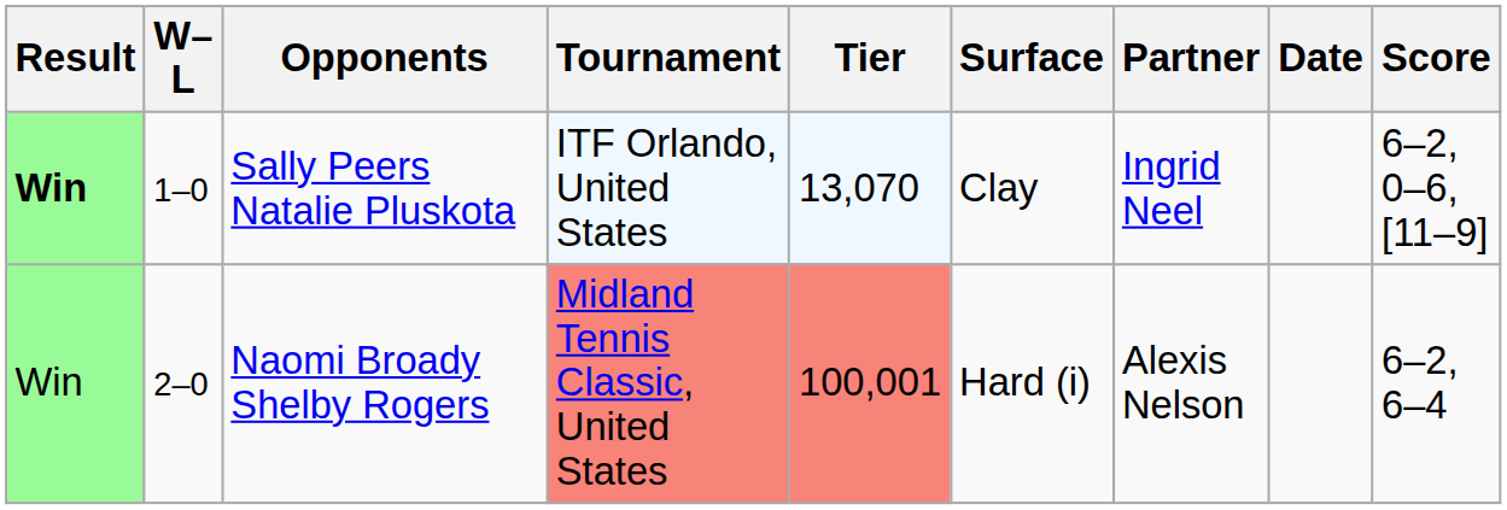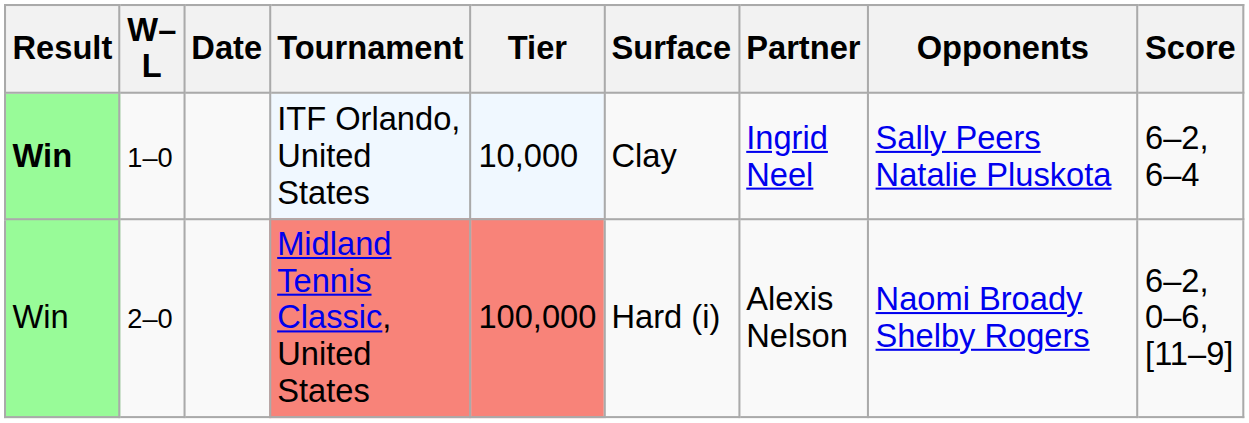columns swapped: Date <-> Opponents
ITF Orlando, United States | Tier: 13,070 -> 10,000
ITF Orlando, United States | Score: 6–2, 0–6, [11–9] -> 6–2, 6–4
Midland Tennis Classic, United States | Tier: 100,001 -> 100,000
Midland Tennis Classic, United States | Score: 6–2, 6–4 -> 6–2, 0–6, [11–9]
